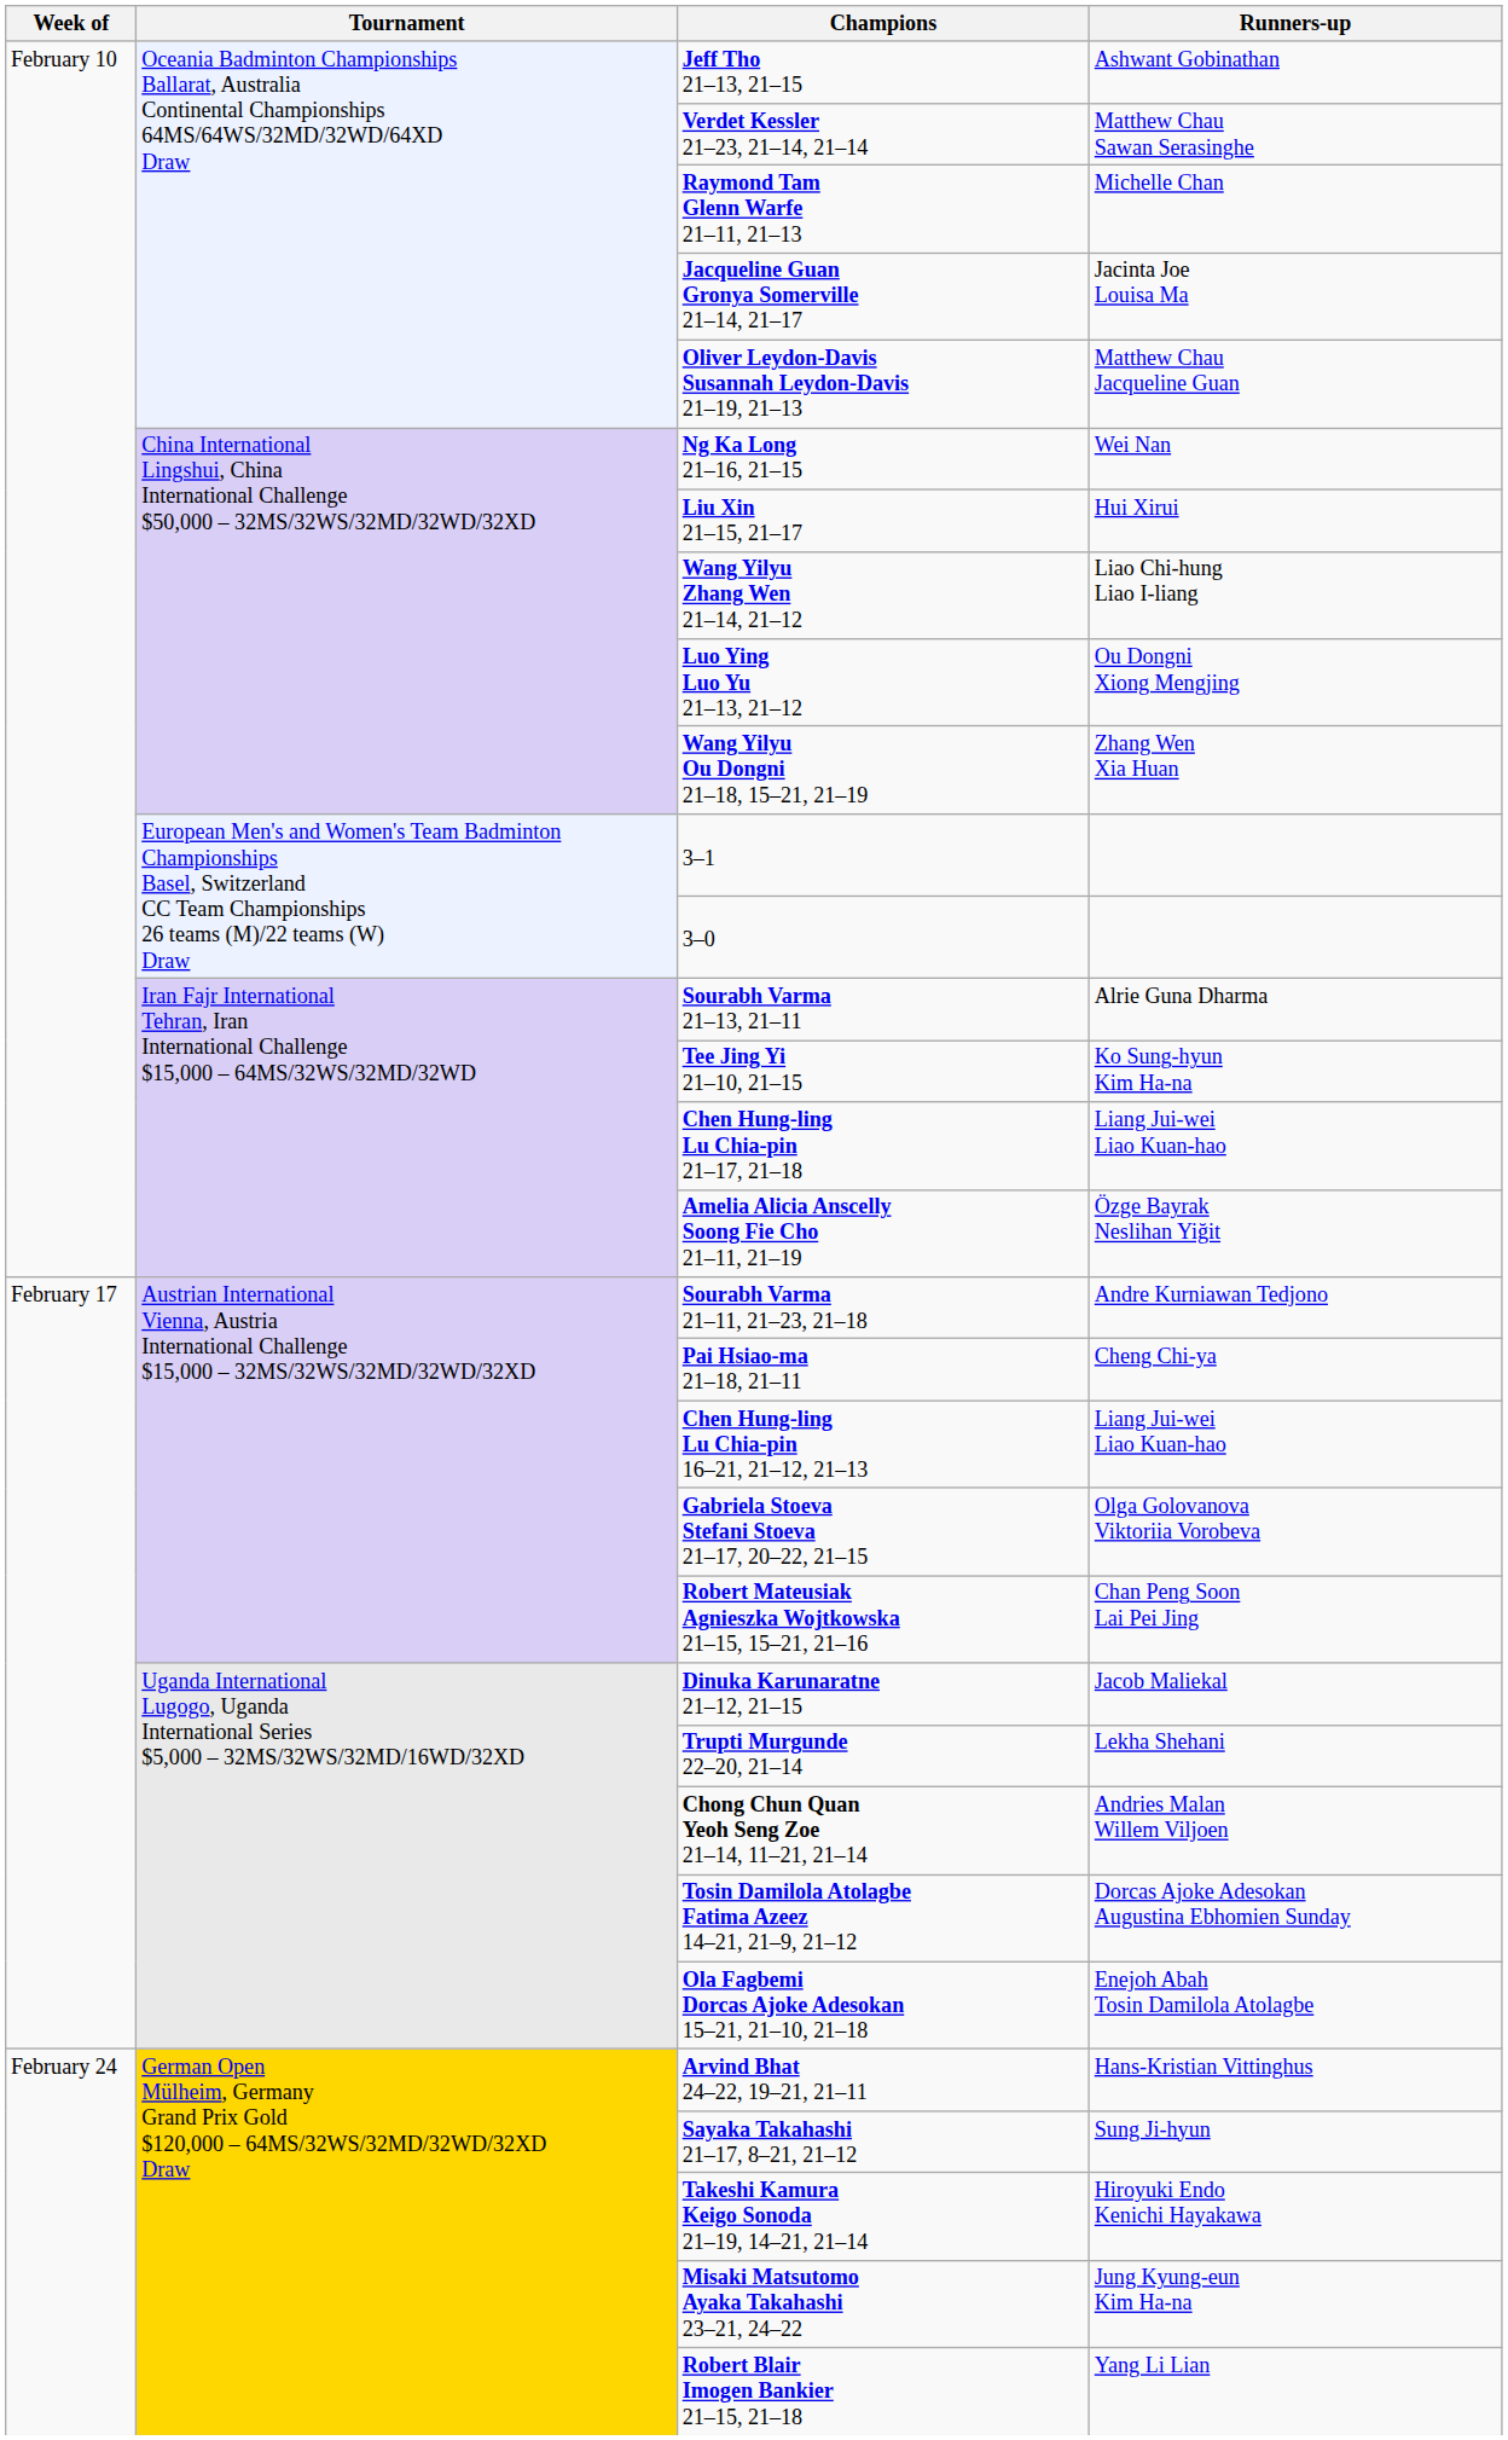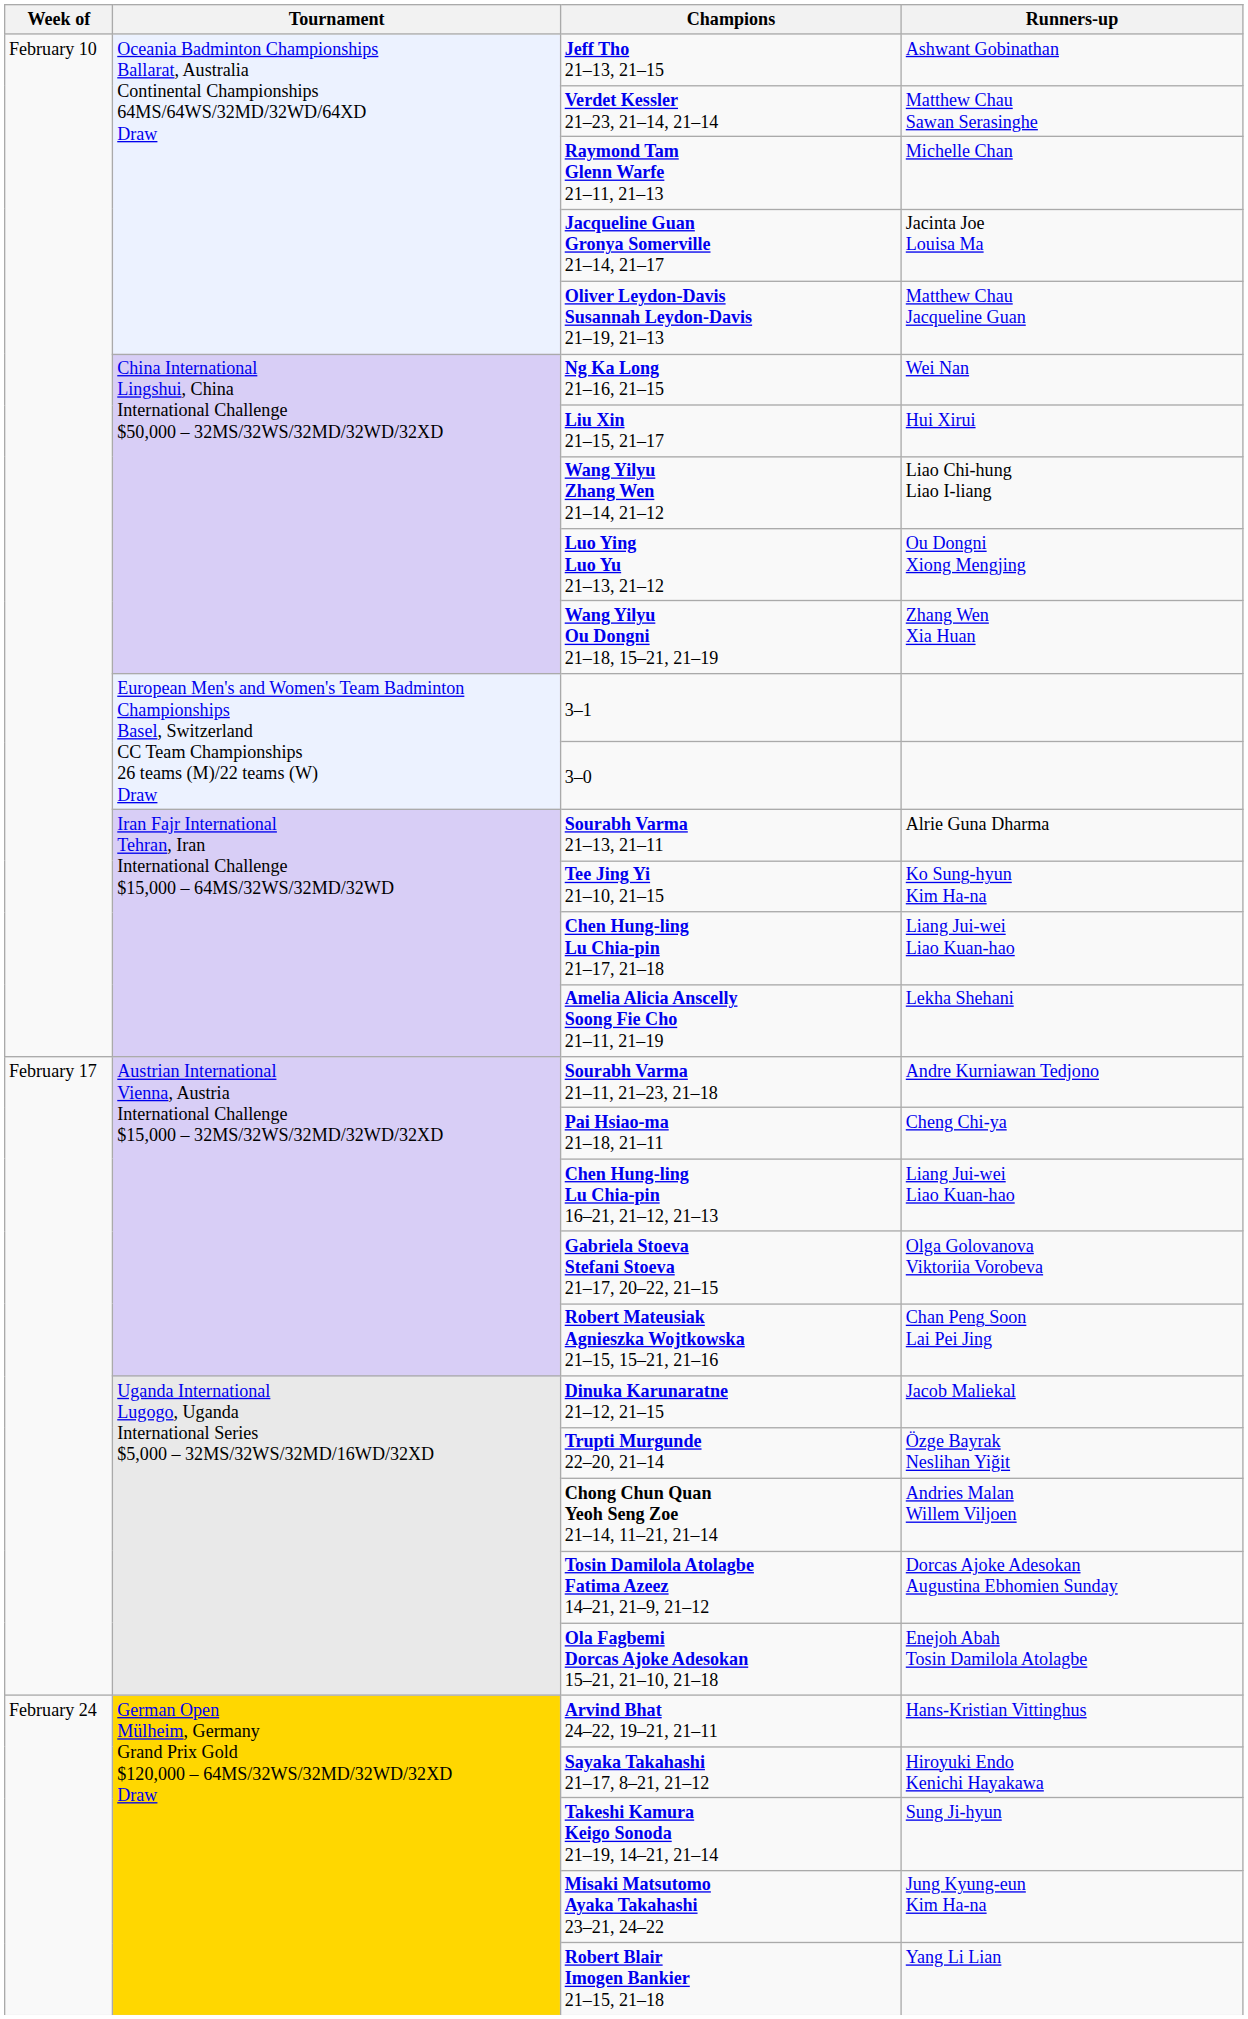Amelia Alicia Anscelly Soong Fie Cho 21–11, 21–19 | Runners-up: Özge Bayrak Neslihan Yiğit -> Lekha Shehani
Trupti Murgunde 22–20, 21–14 | Runners-up: Lekha Shehani -> Özge Bayrak Neslihan Yiğit
Sayaka Takahashi 21–17, 8–21, 21–12 | Runners-up: Sung Ji-hyun -> Hiroyuki Endo Kenichi Hayakawa
Takeshi Kamura Keigo Sonoda 21–19, 14–21, 21–14 | Runners-up: Hiroyuki Endo Kenichi Hayakawa -> Sung Ji-hyun
